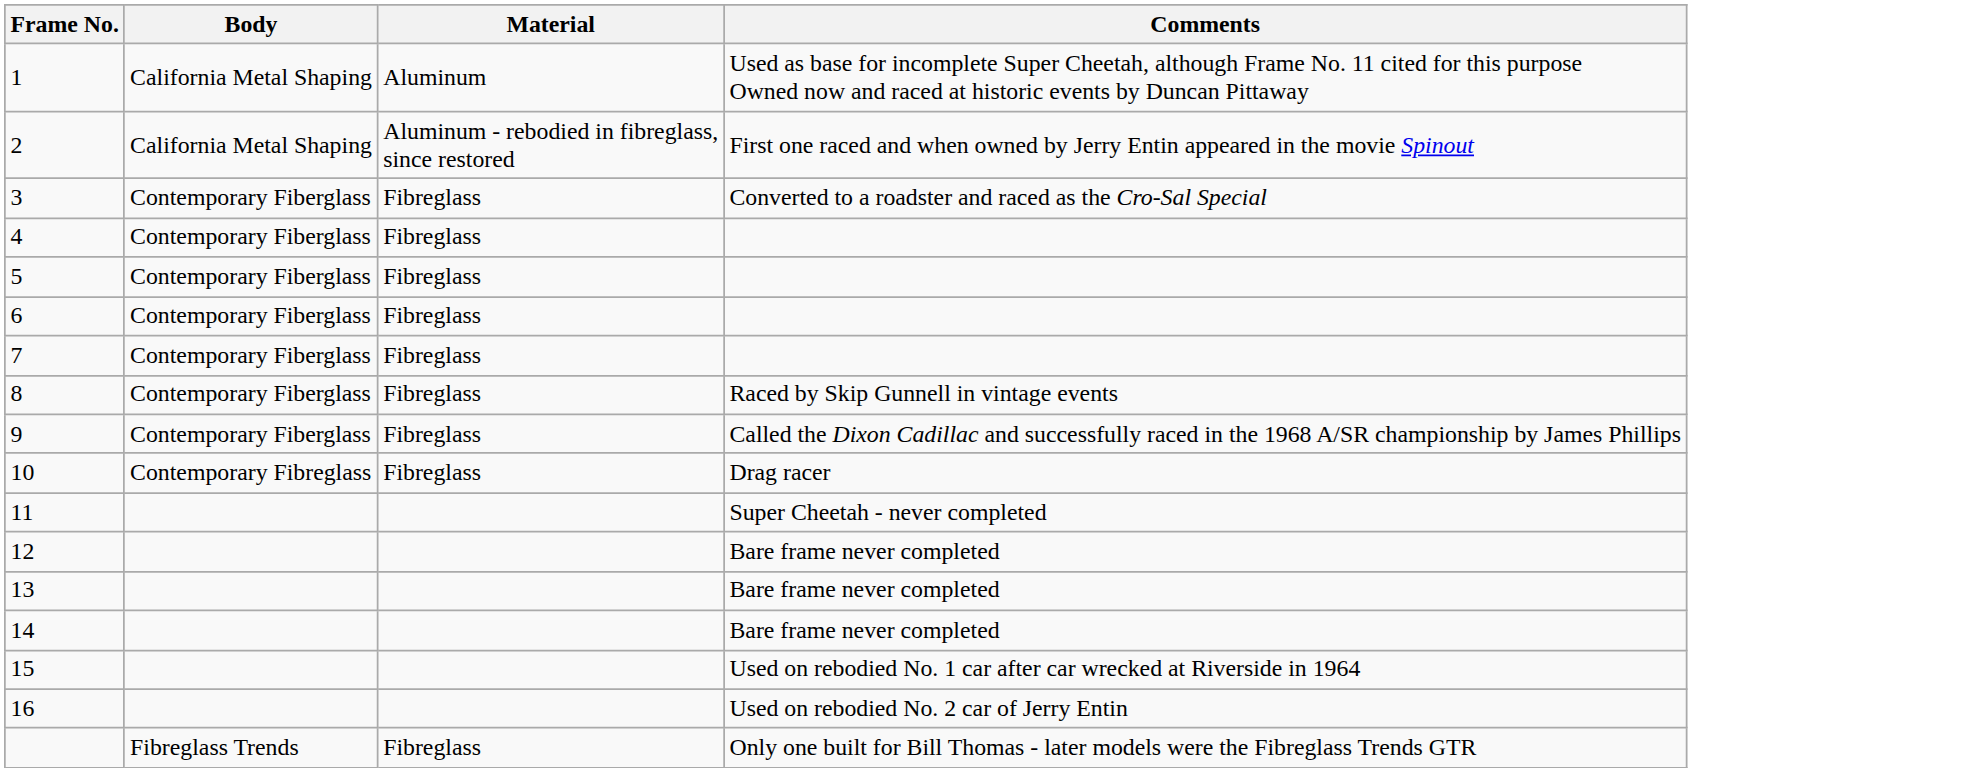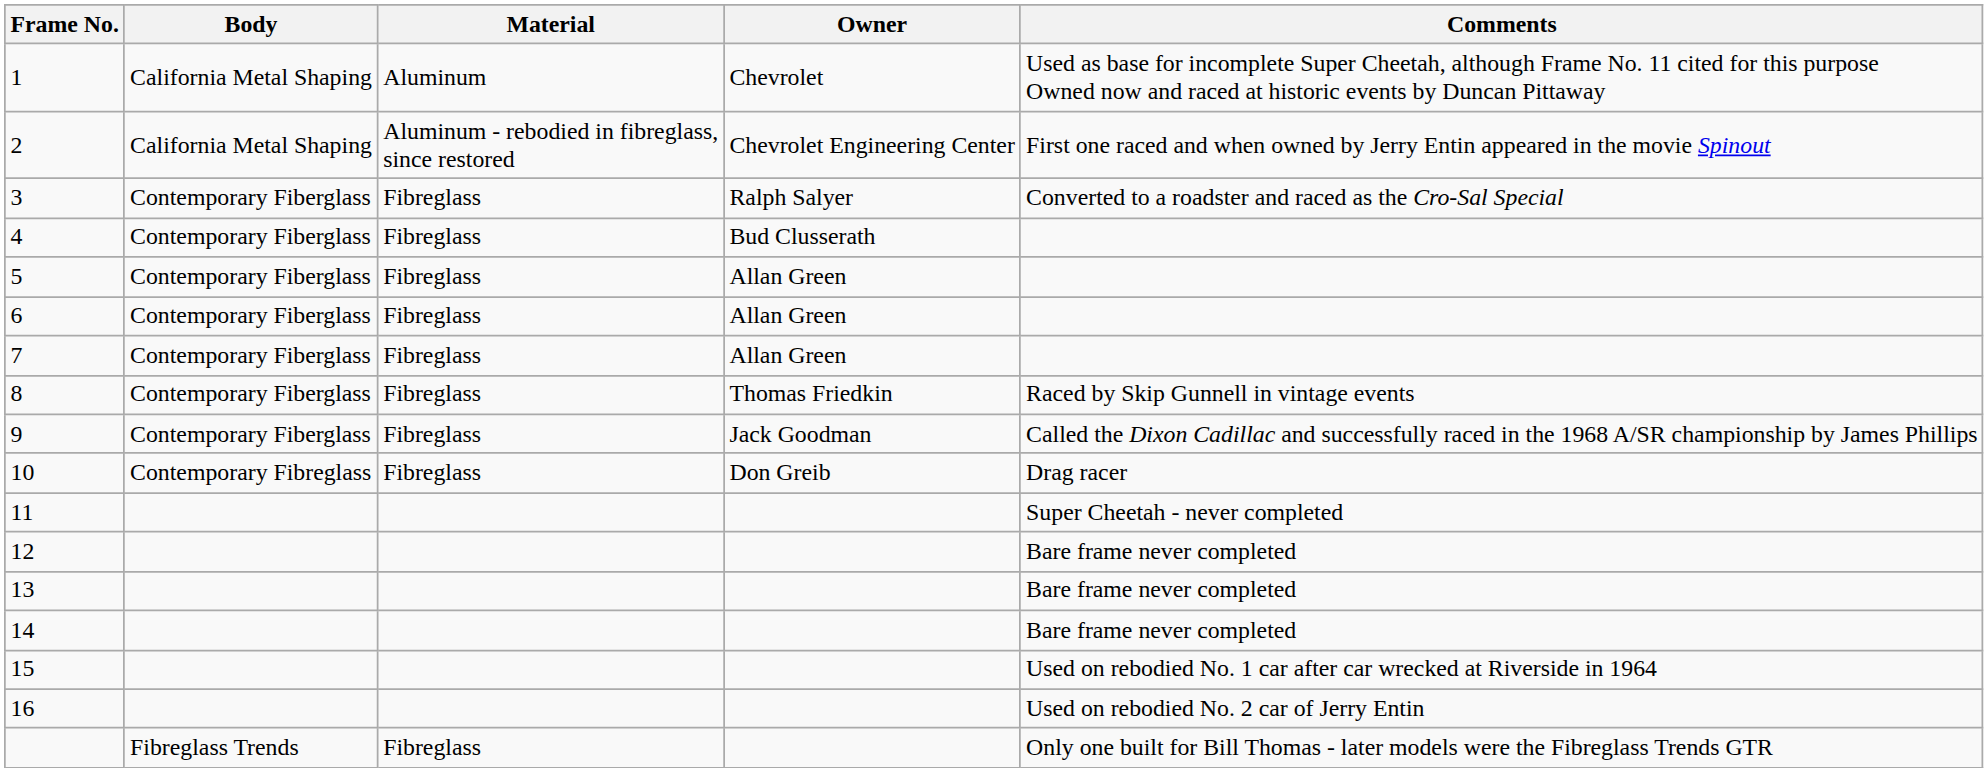+ column: Owner | Chevrolet | Chevrolet Engineering Center | Ralph Salyer | Bud Clusserath | Allan Green | Allan Green | Allan Green | Thomas Friedkin | Jack Goodman | Don Greib
